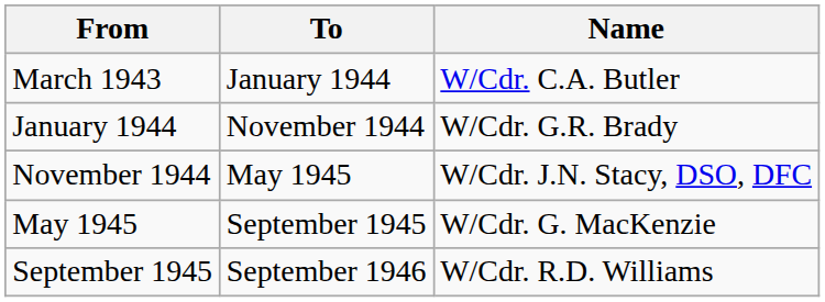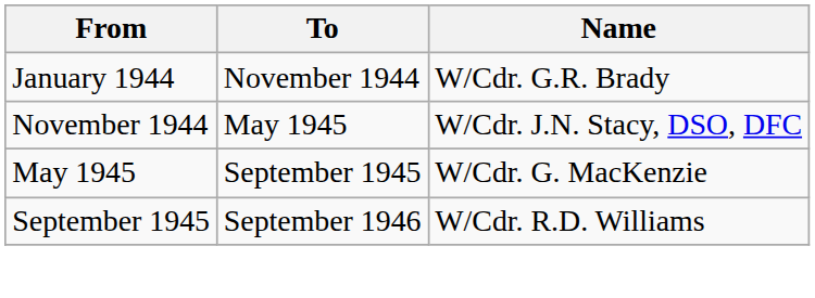- row: March 1943 | January 1944 | W/Cdr. C.A. Butler
